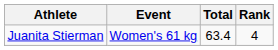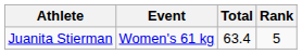Juanita Stierman | Rank: 4 -> 5
